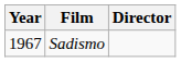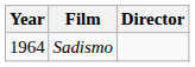Sadismo | Year: 1967 -> 1964
